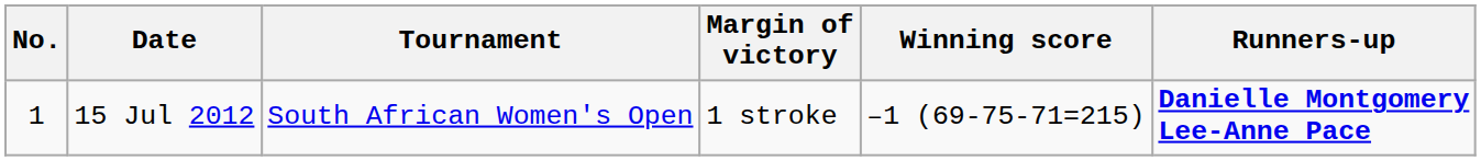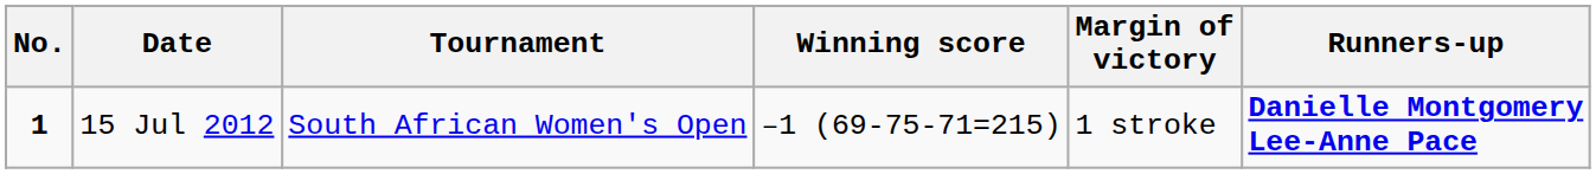columns swapped: Winning score <-> Margin of victory
15 Jul 2012 | No.: normal -> bold
